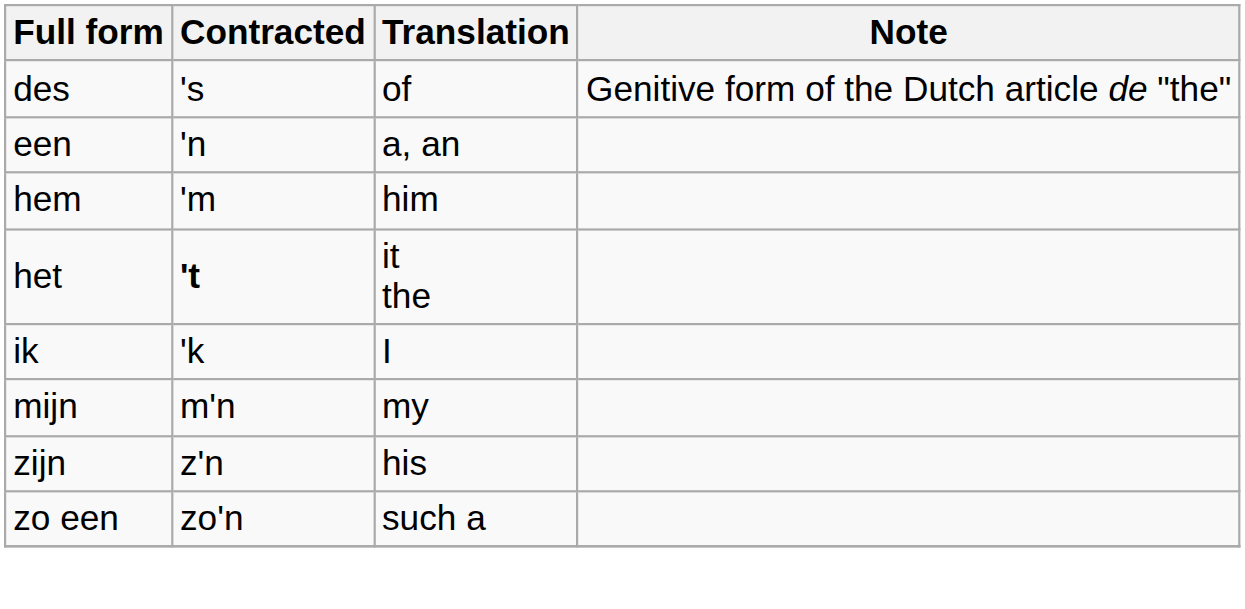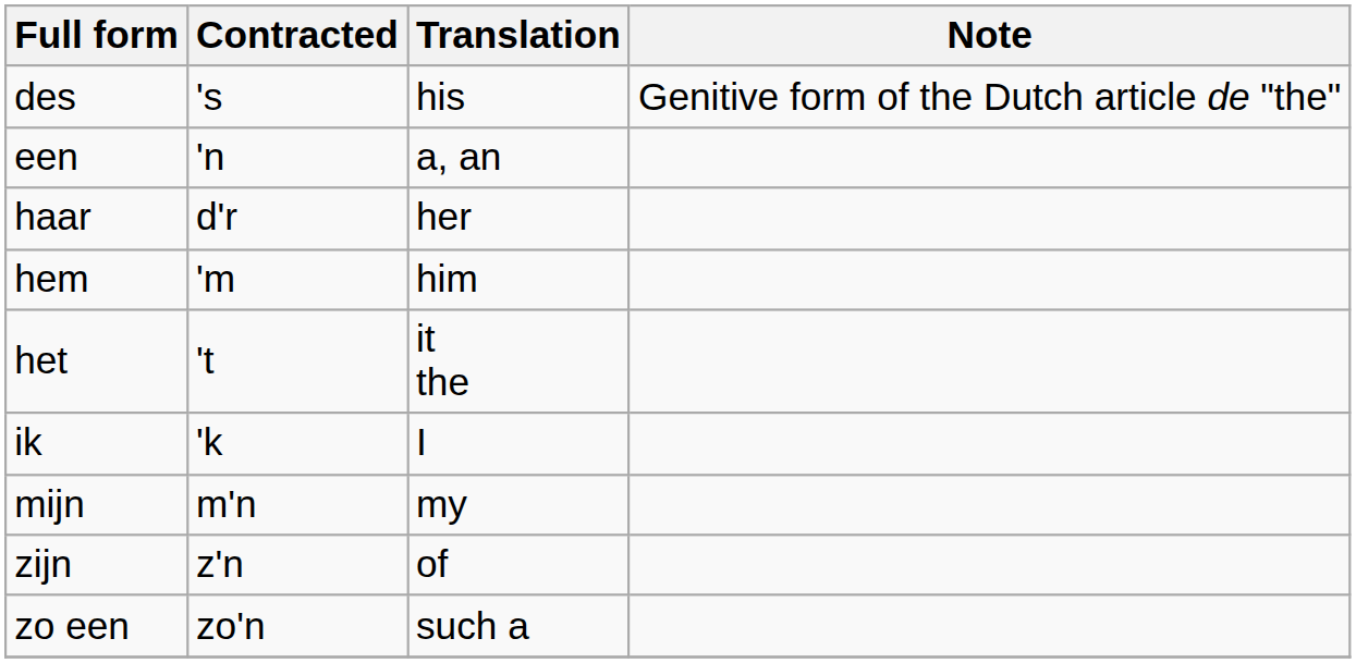des | Translation: of -> his
+ row: haar | d'r | her
het | Contracted: bold -> normal
zijn | Translation: his -> of
